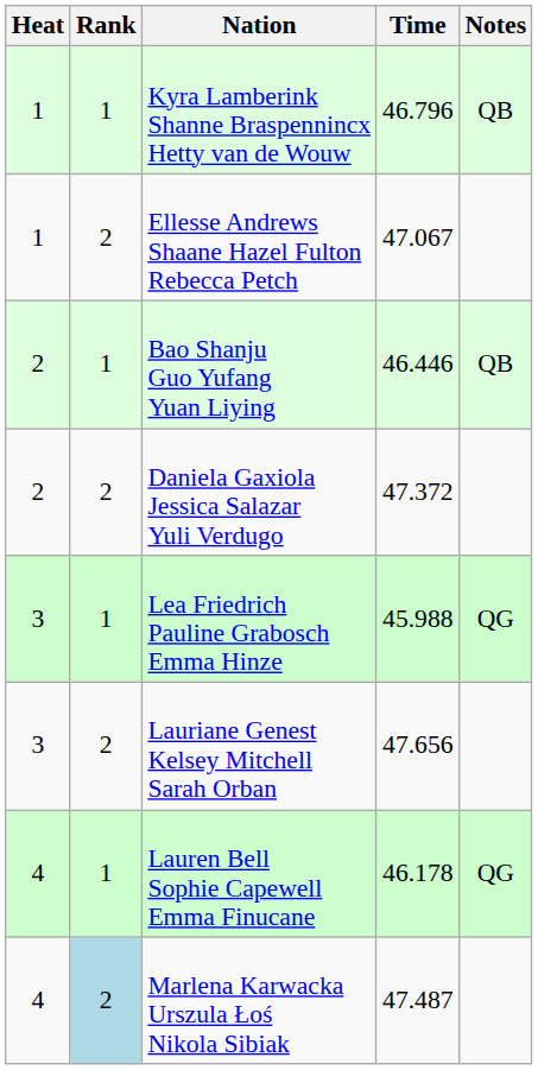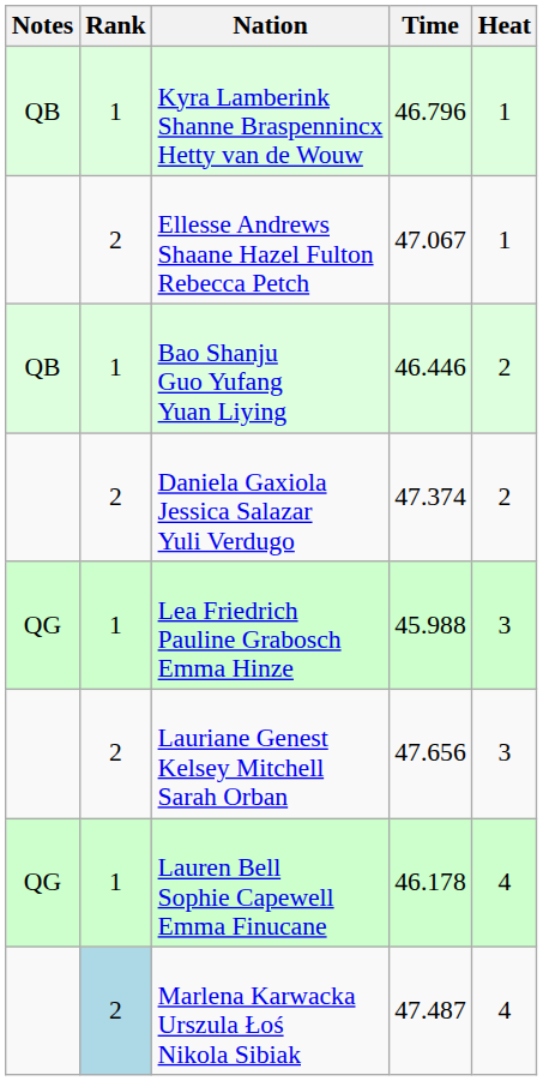columns swapped: Heat <-> Notes
Daniela Gaxiola Jessica Salazar Yuli Verdugo | Time: 47.372 -> 47.374
